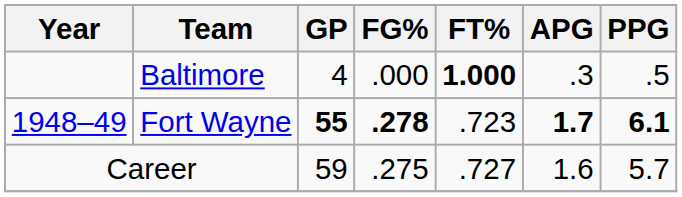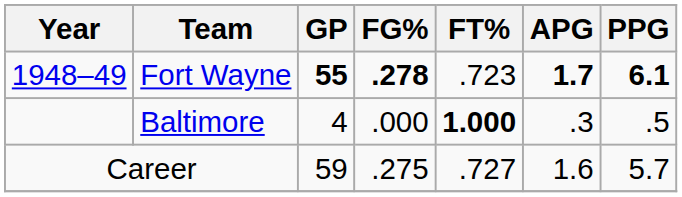rows swapped: Fort Wayne <-> Baltimore
